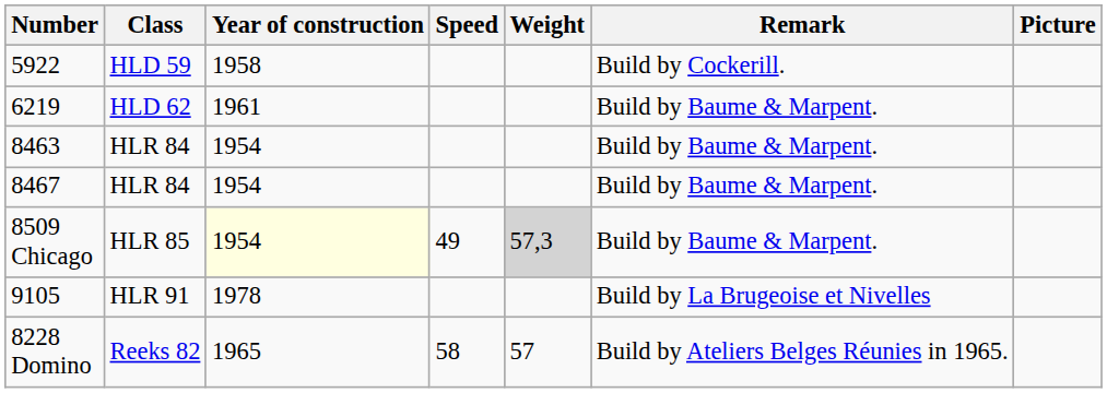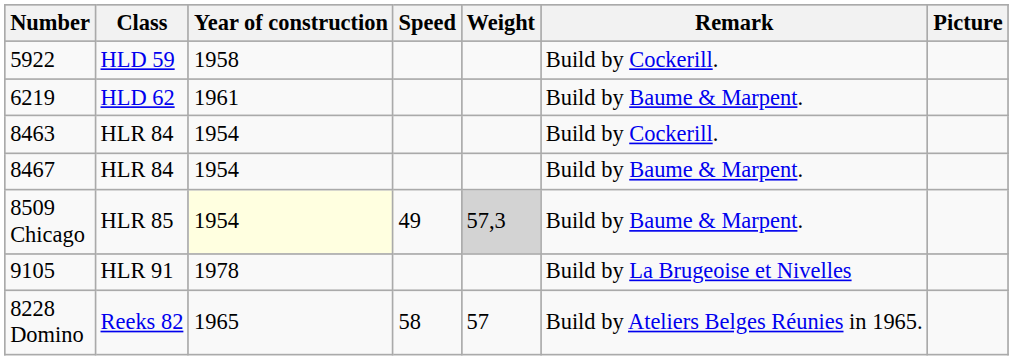8463 | Remark: Build by Baume & Marpent. -> Build by Cockerill.
